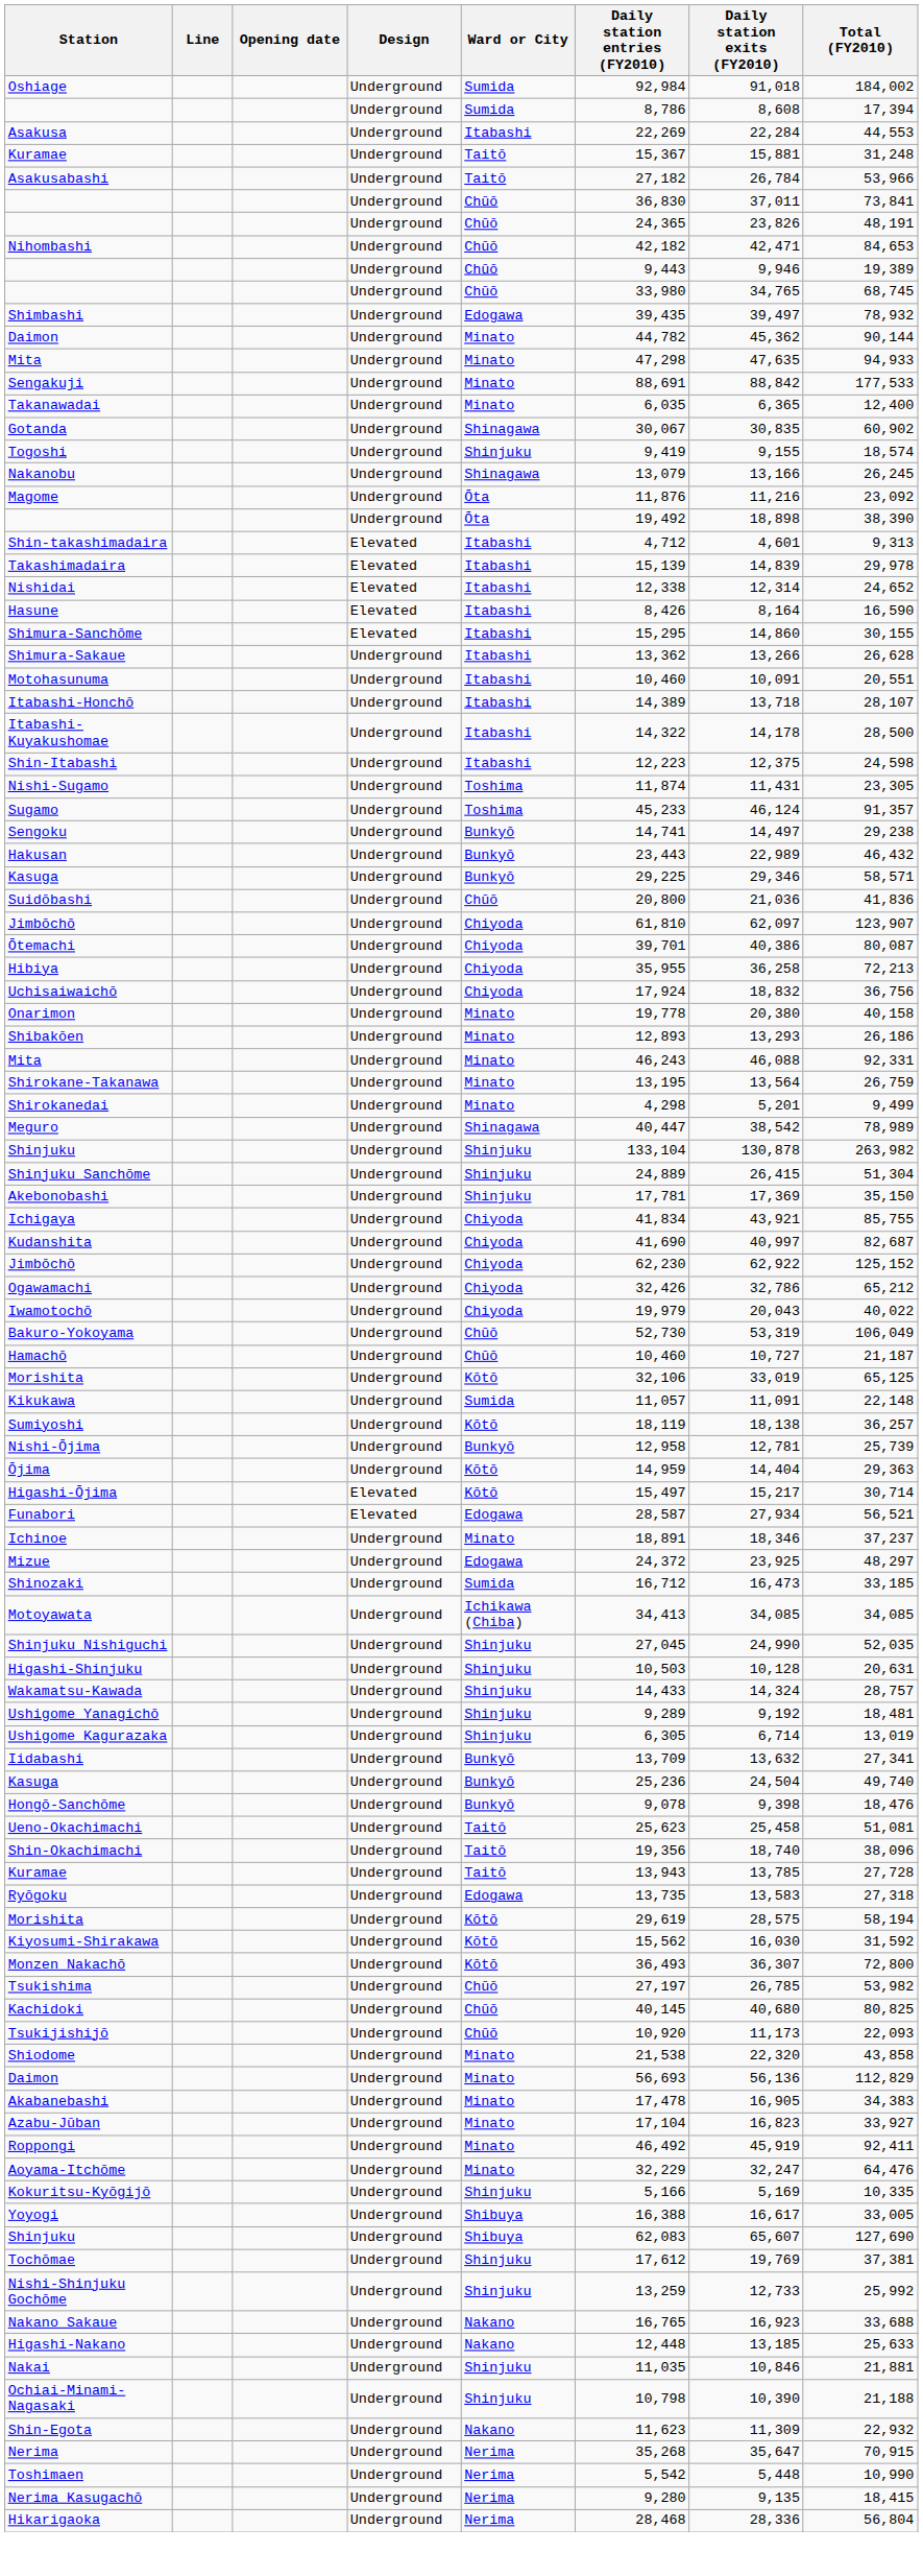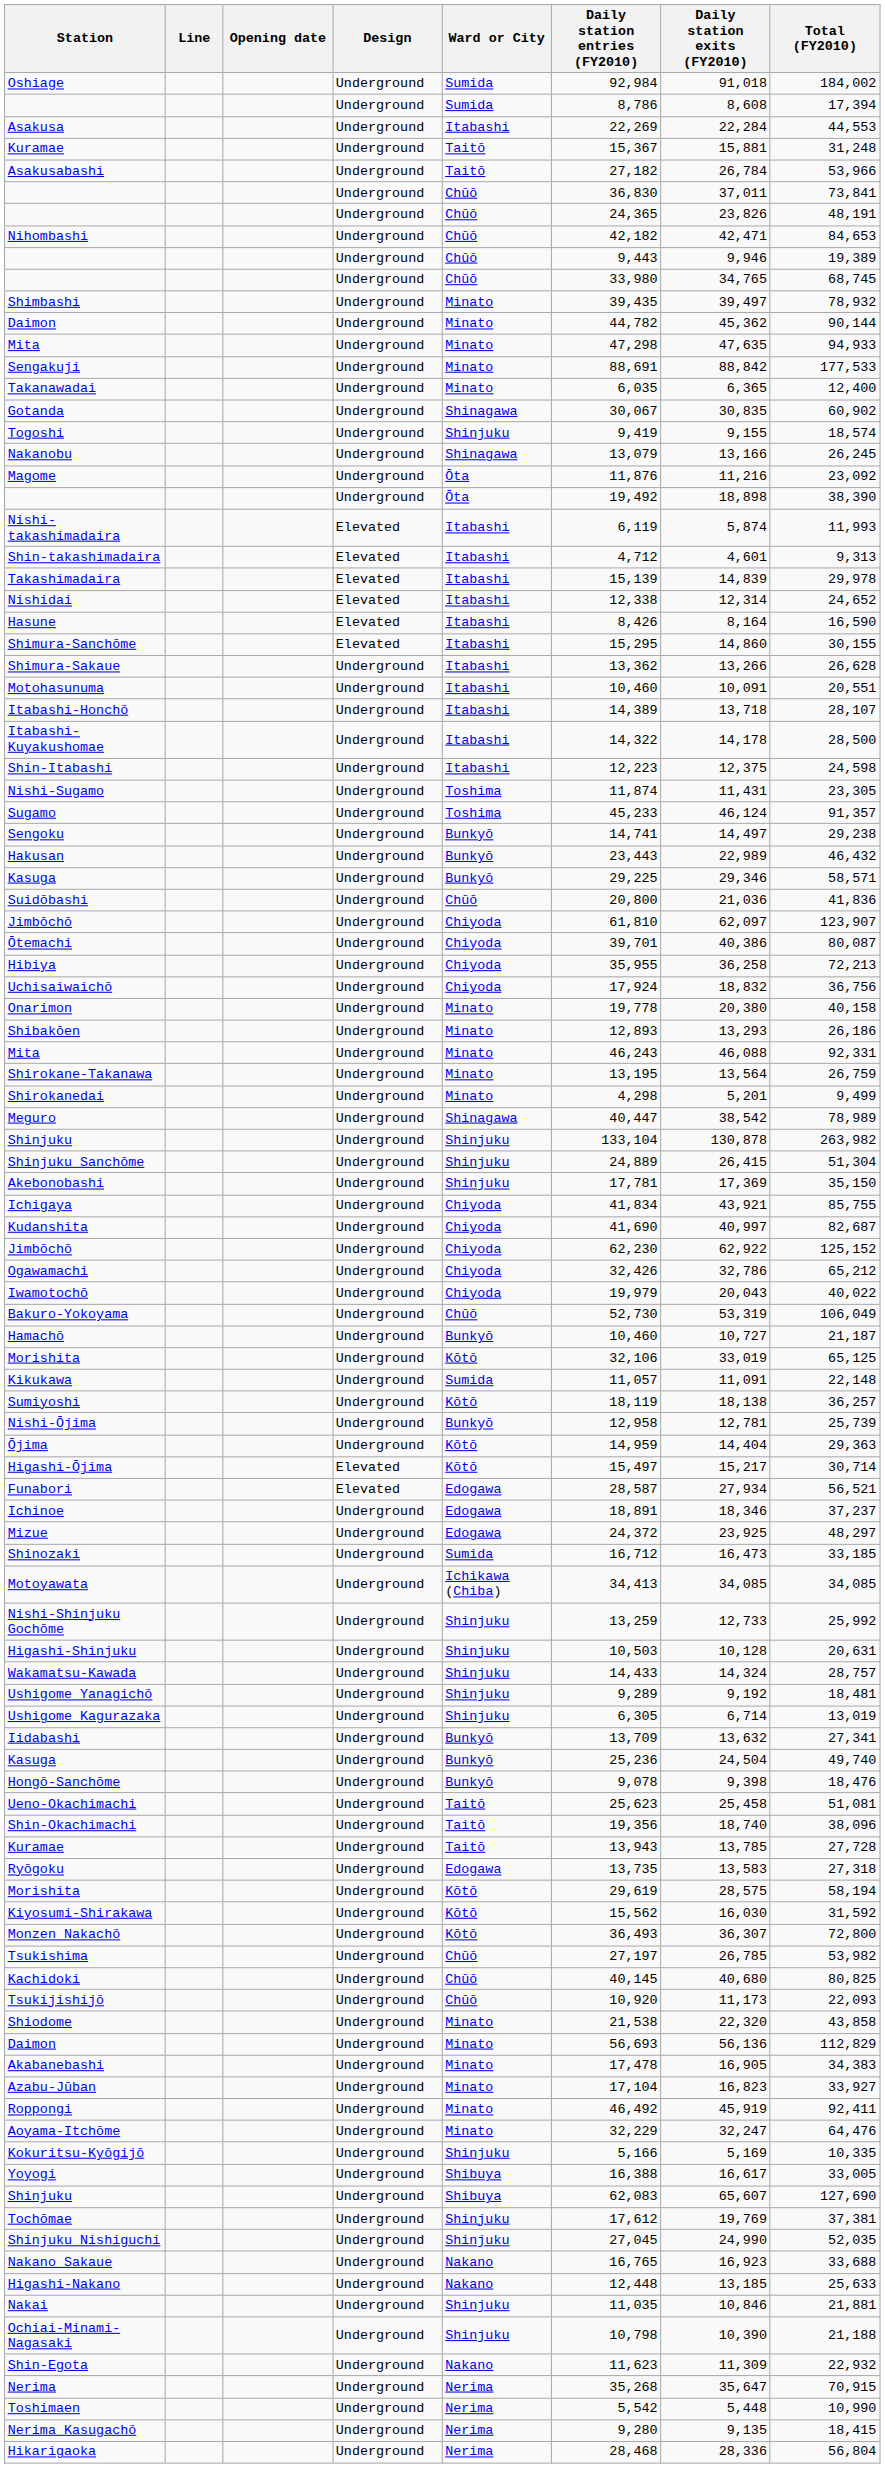Shimbashi | Ward or City: Edogawa -> Minato
+ row: Nishi-takashimadaira | Elevated | Itabashi | 6,119 | 5,874 | 11,993
Hamachō | Ward or City: Chūō -> Bunkyō
Ichinoe | Ward or City: Minato -> Edogawa
rows swapped: Shinjuku Nishiguchi <-> Nishi-Shinjuku Gochōme
